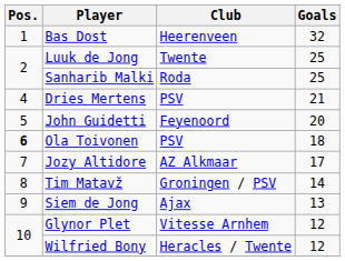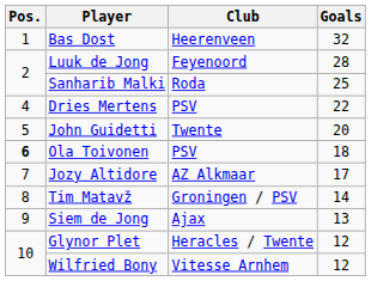Luuk de Jong | Club: Twente -> Feyenoord
Luuk de Jong | Goals: 25 -> 28
Dries Mertens | Goals: 21 -> 22
John Guidetti | Club: Feyenoord -> Twente
Glynor Plet | Club: Vitesse Arnhem -> Heracles / Twente
Wilfried Bony | Club: Heracles / Twente -> Vitesse Arnhem
